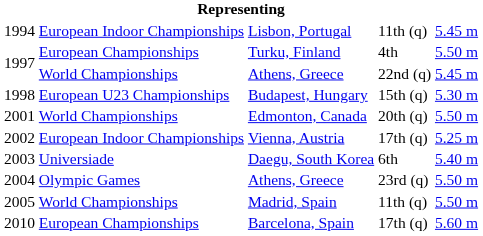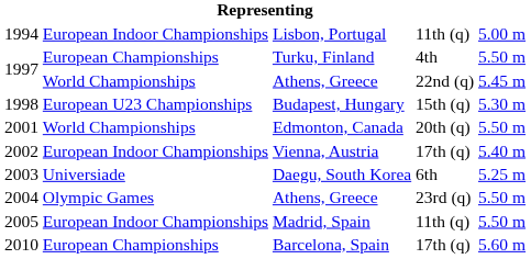Lisbon, Portugal | column 5: 5.45 m -> 5.00 m
Vienna, Austria | column 5: 5.25 m -> 5.40 m
Daegu, South Korea | column 5: 5.40 m -> 5.25 m
Madrid, Spain | column 2: World Championships -> European Indoor Championships
